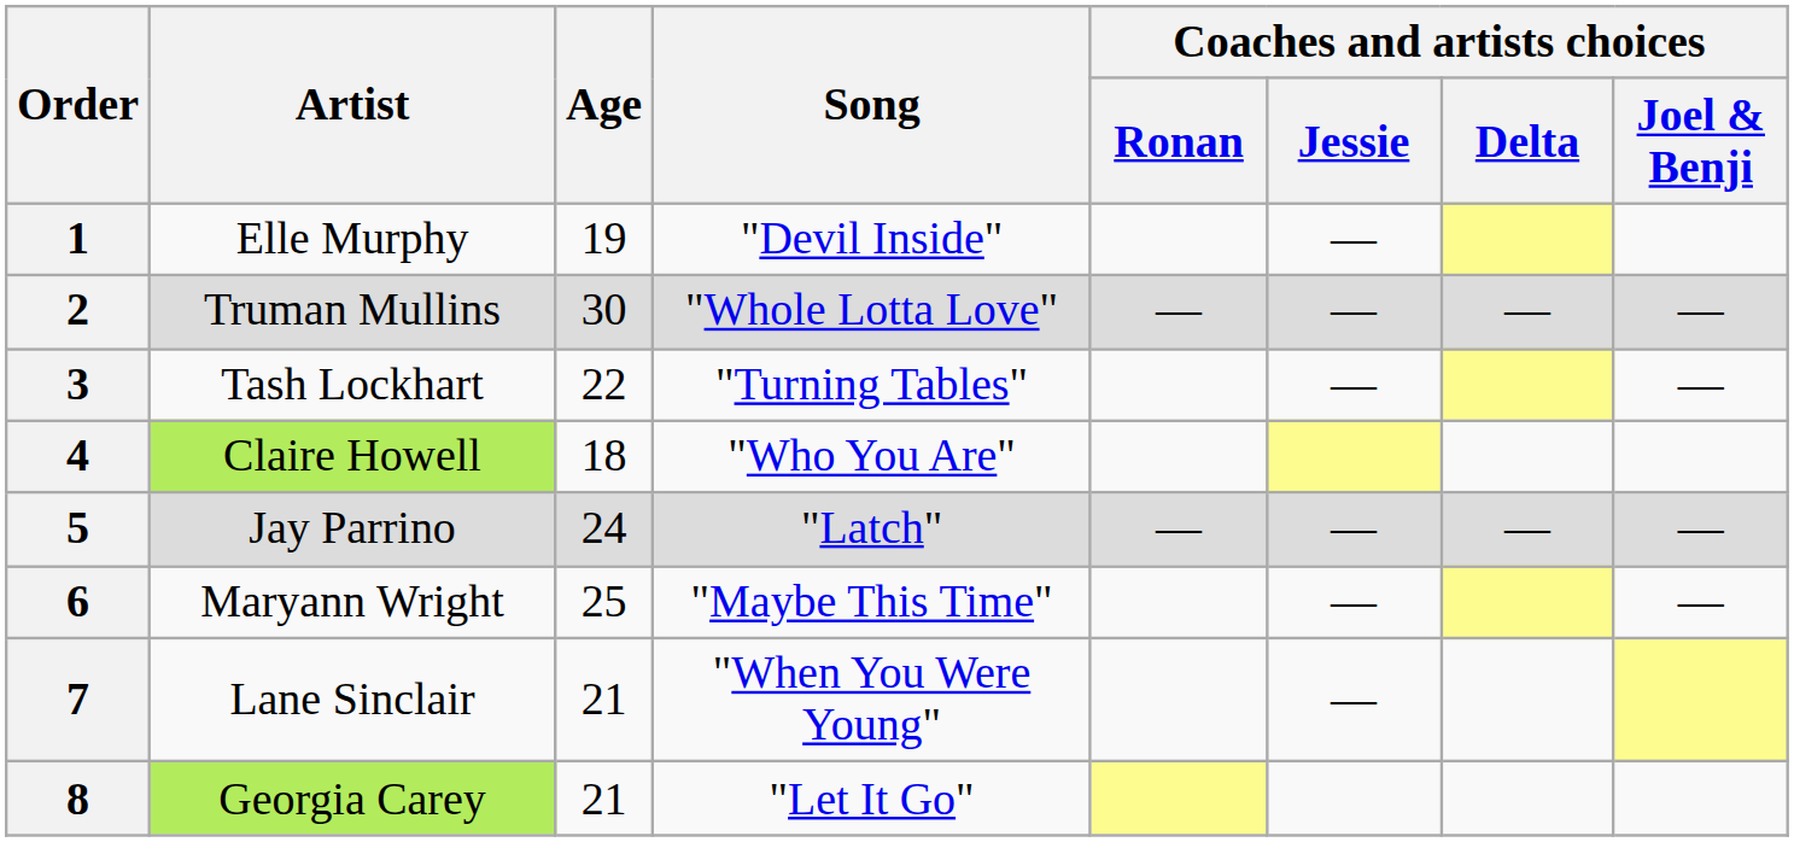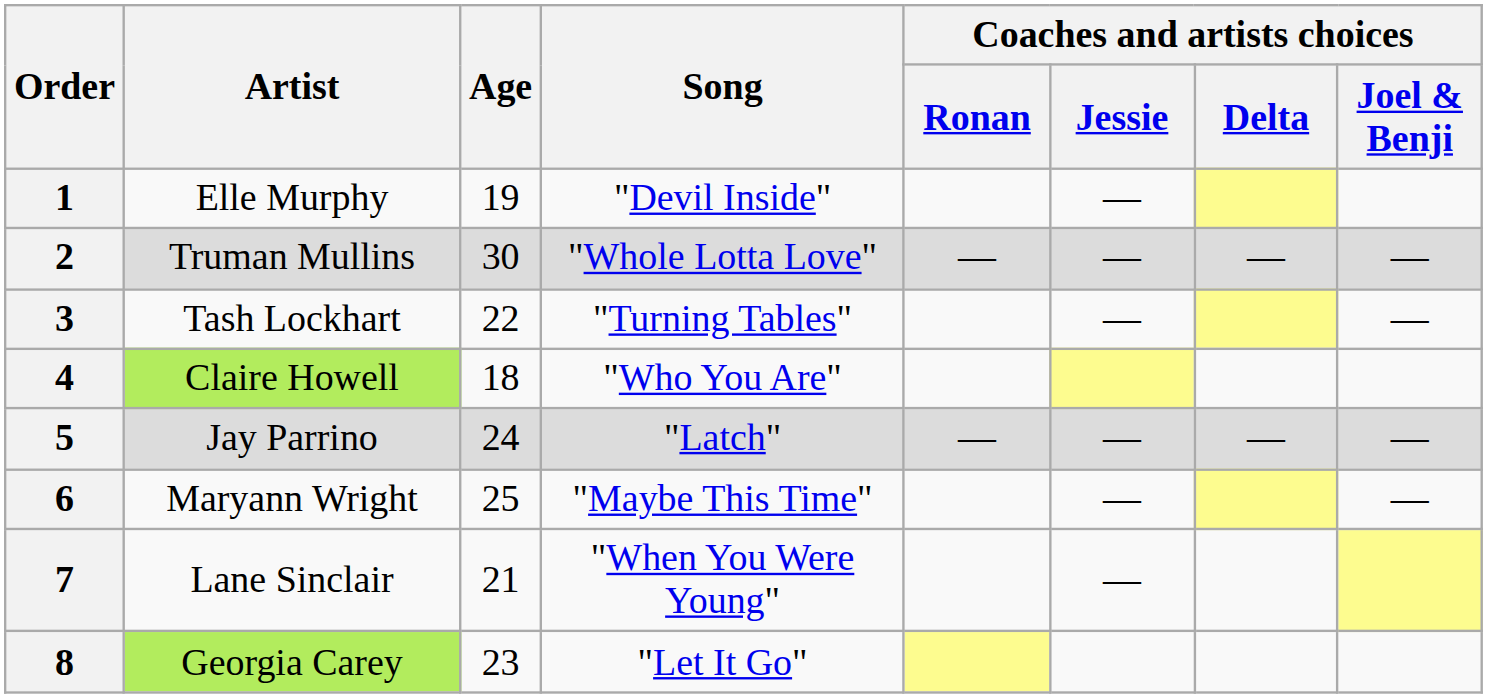8 | Age: 21 -> 23
